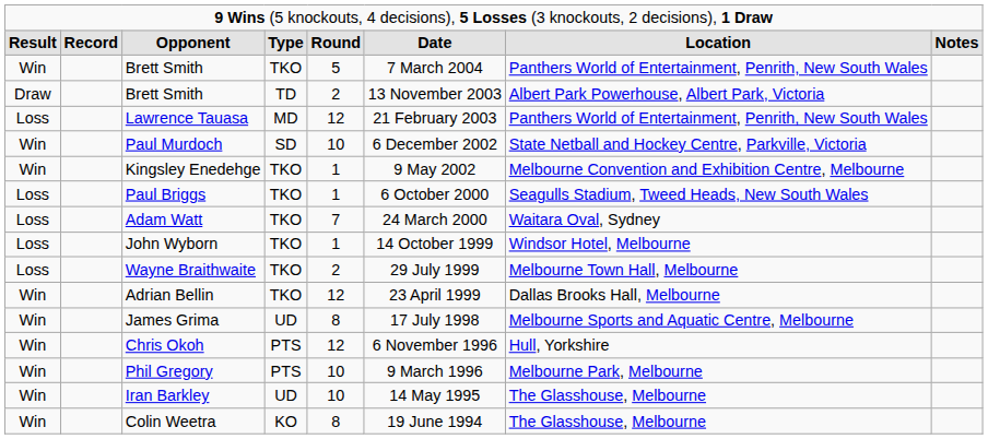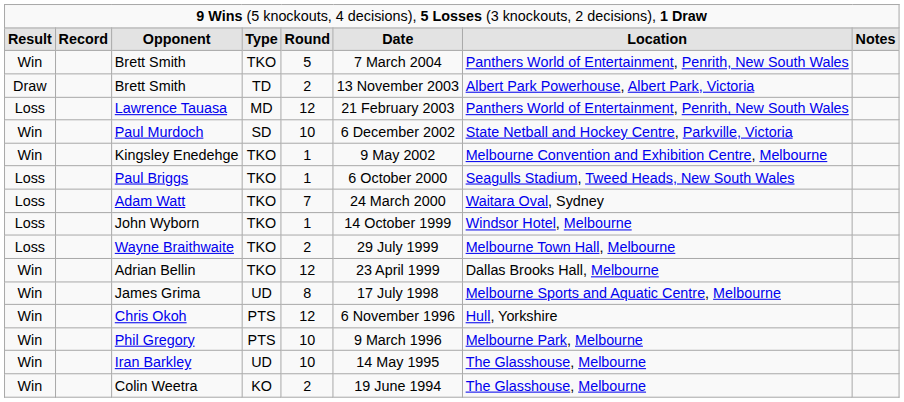Colin Weetra | column 5: 8 -> 2
